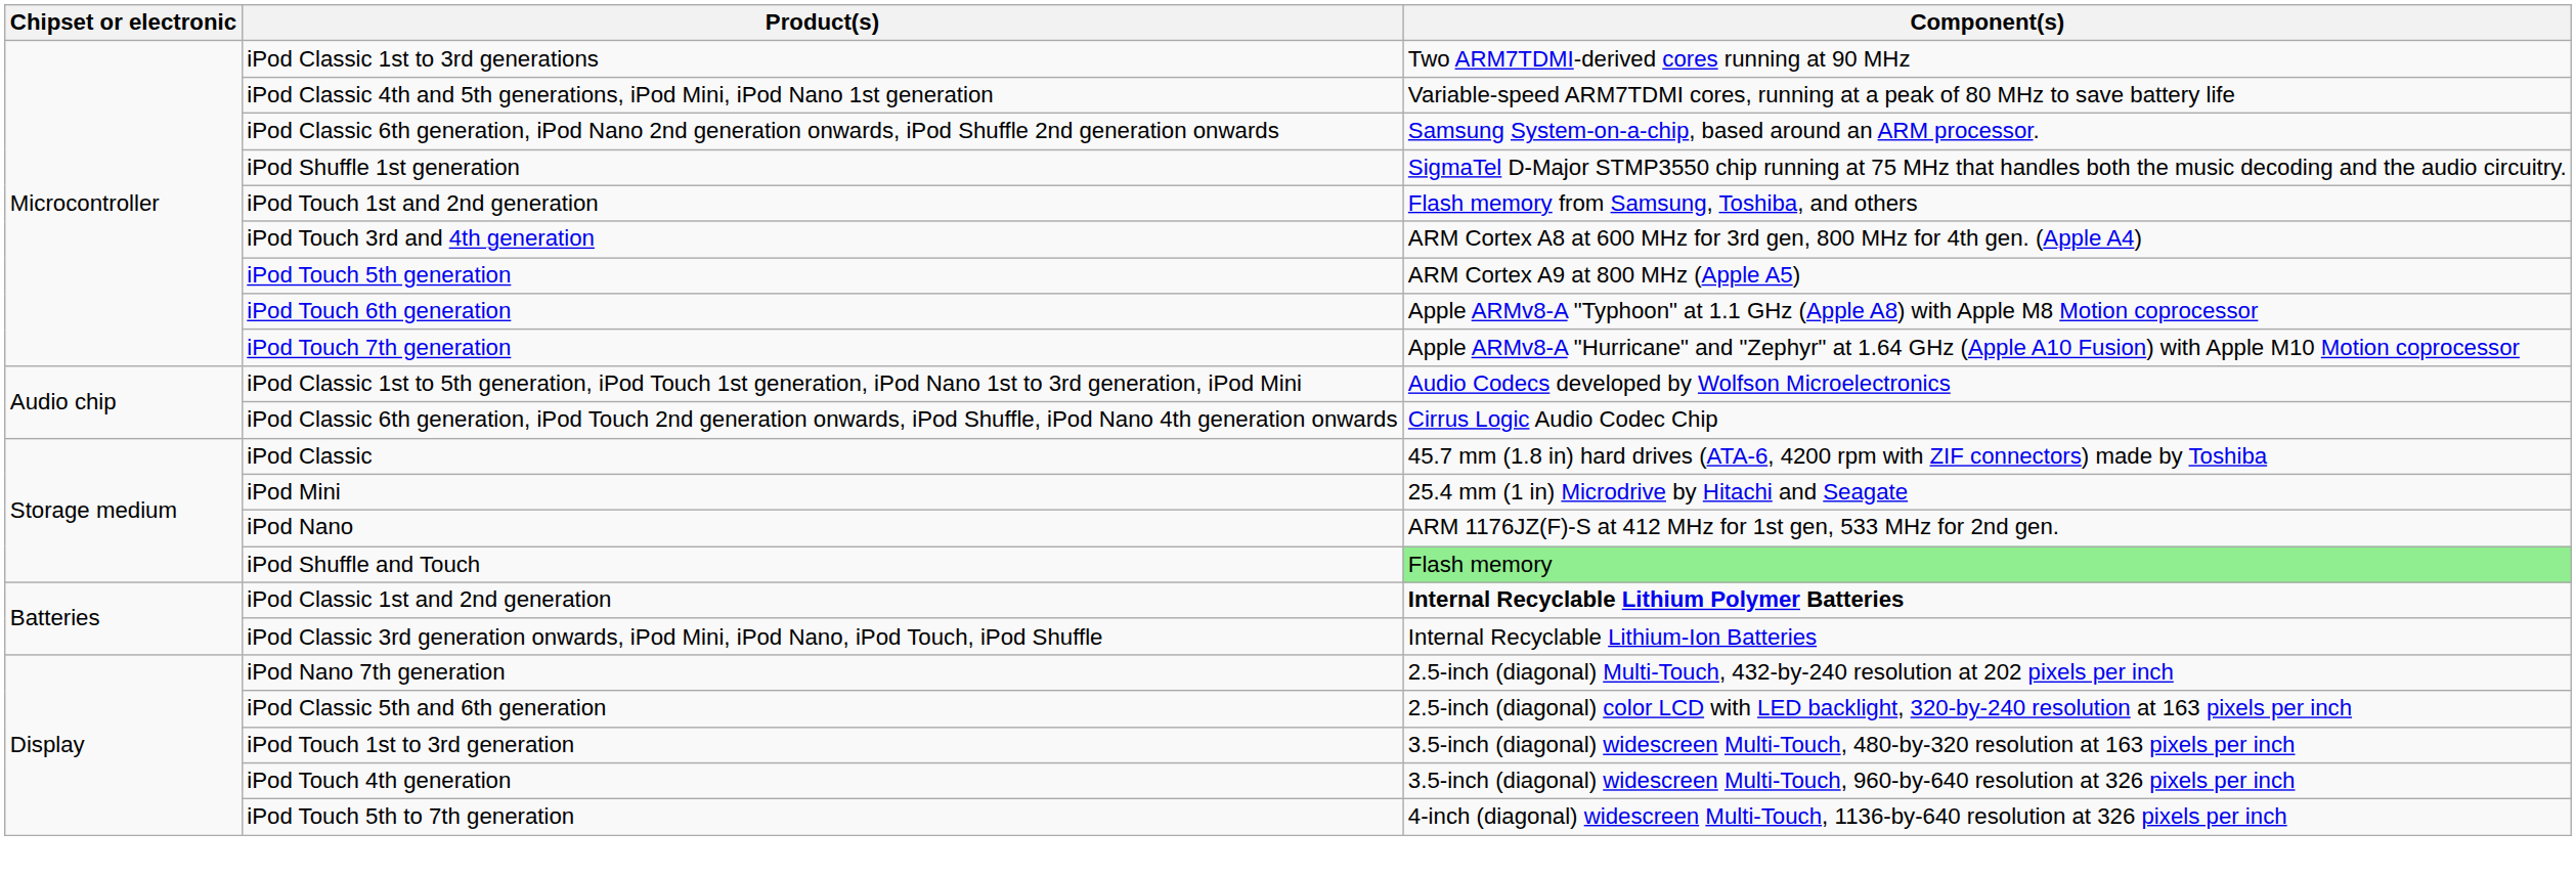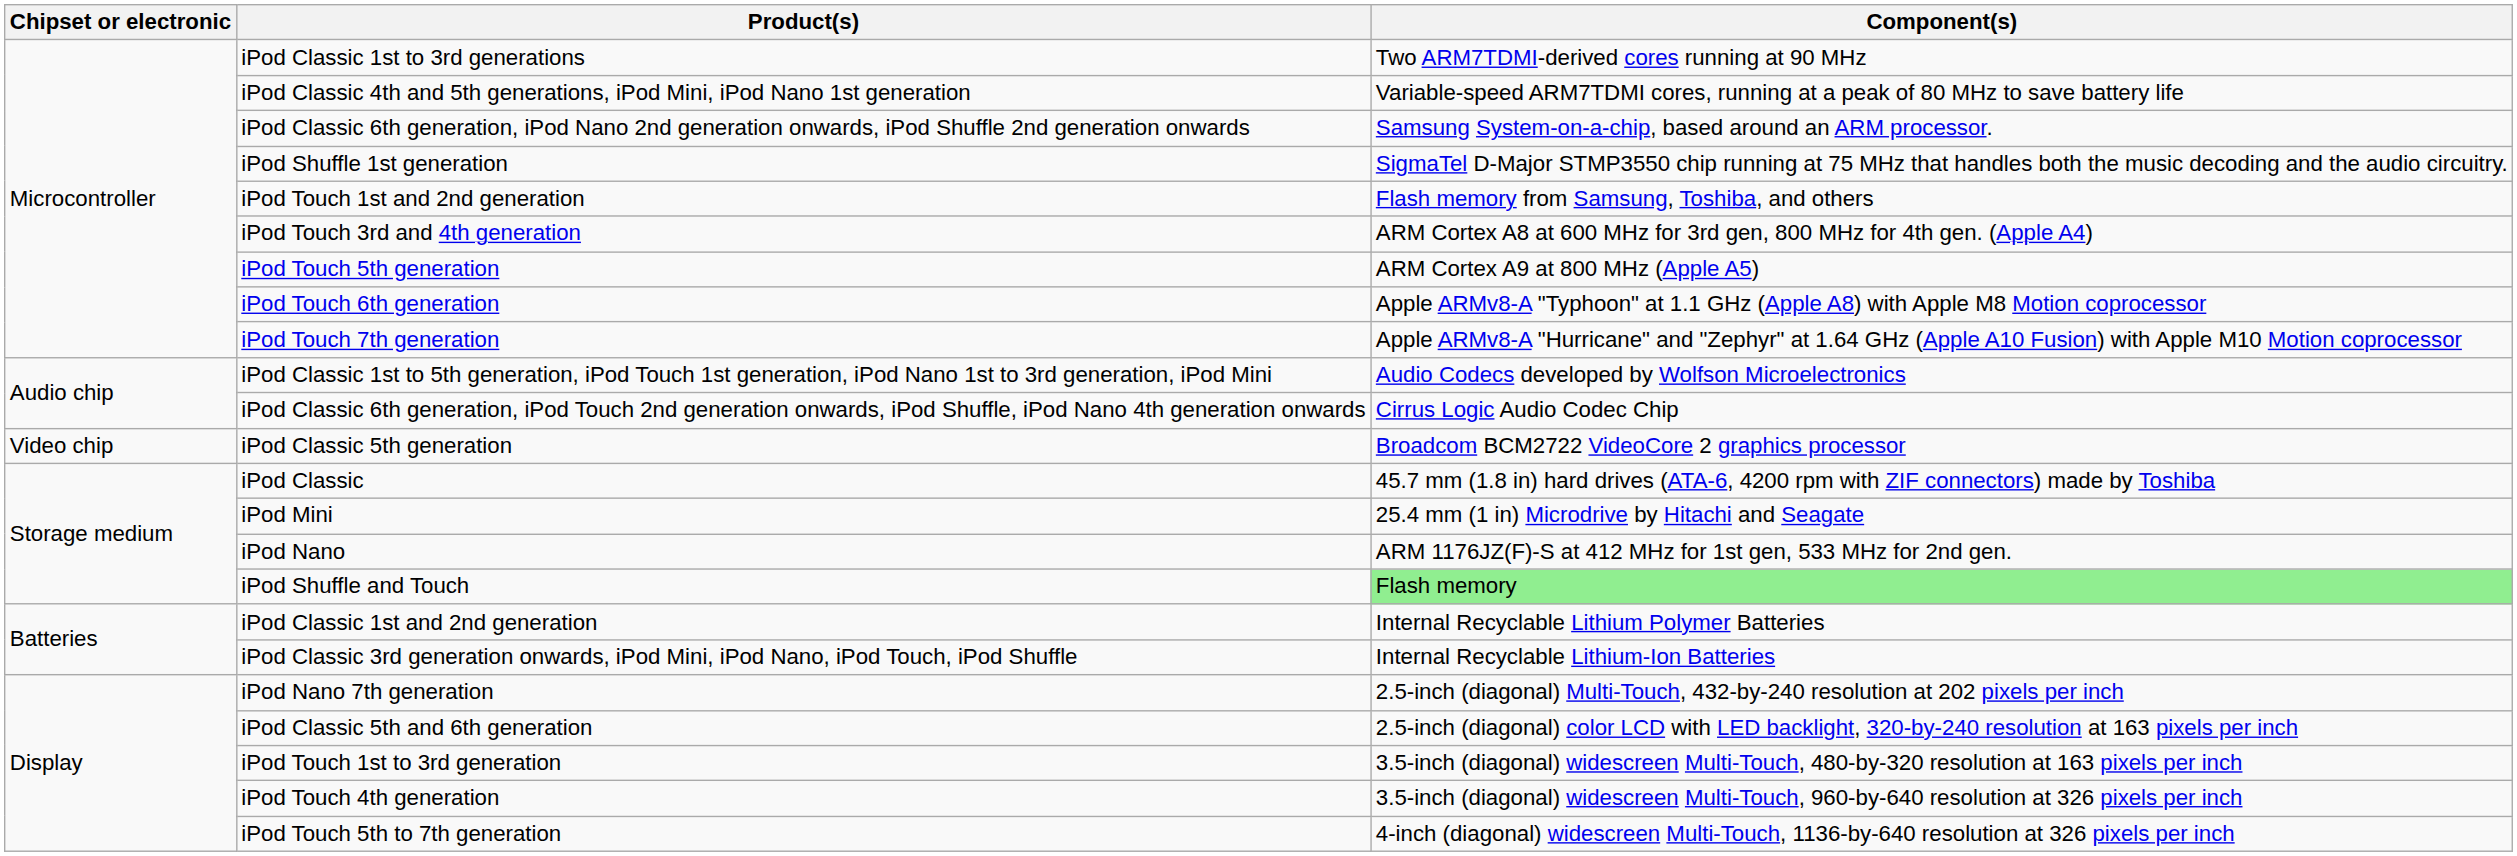+ row: Video chip | iPod Classic 5th generation | Broadcom BCM2722 VideoCore 2 graphics processor
iPod Classic 1st and 2nd generation | Component(s): bold -> normal
